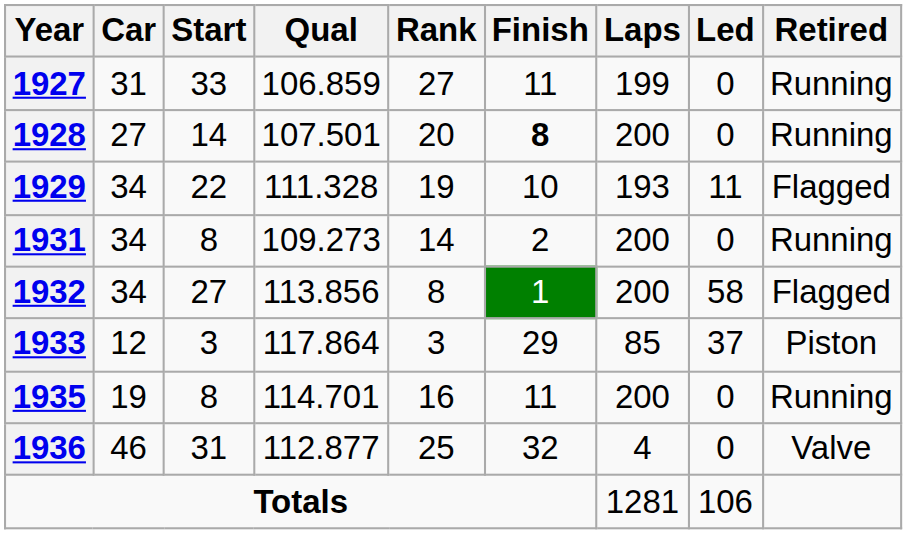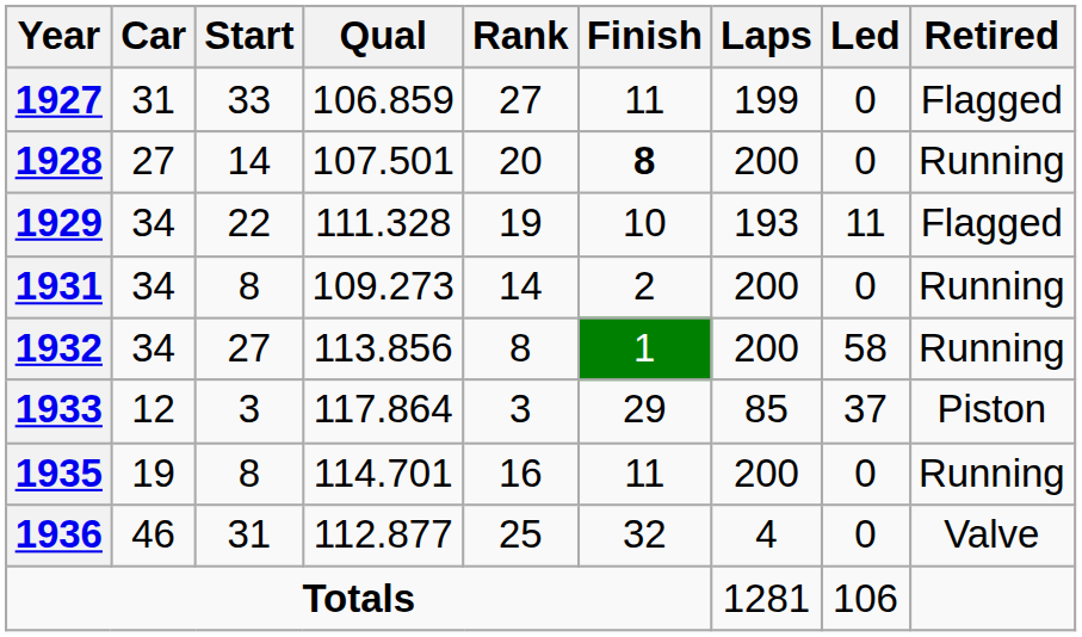1927 | Retired: Running -> Flagged
1932 | Retired: Flagged -> Running
